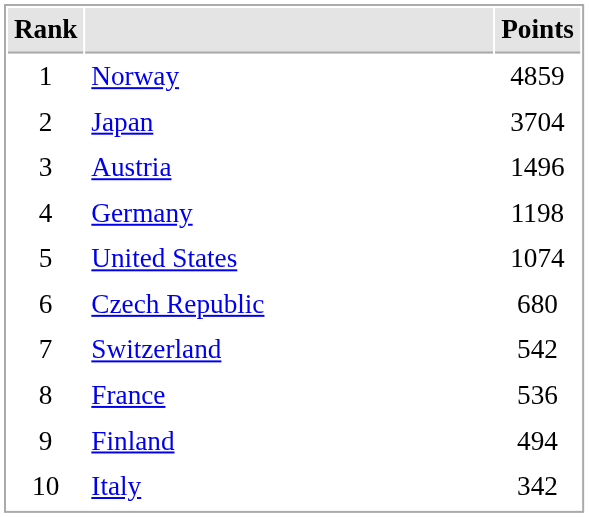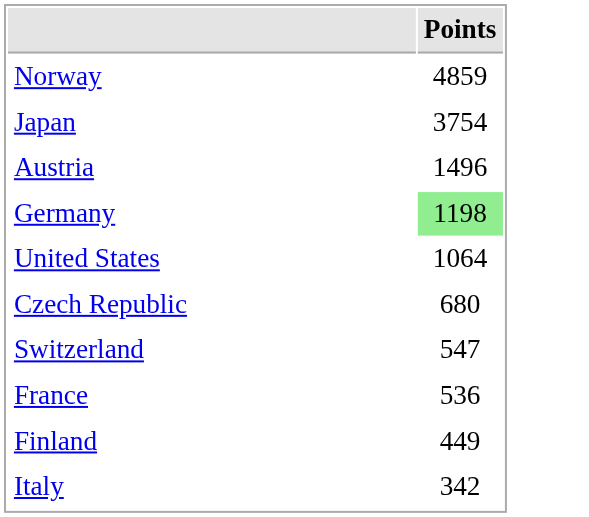- column: Rank | 1 | 2 | 3 | 4 | 5 | 6 | 7 | 8 | 9 | 10
Japan | Points: 3704 -> 3754
Germany | Points: no background -> lightgreen background
United States | Points: 1074 -> 1064
Switzerland | Points: 542 -> 547
Finland | Points: 494 -> 449
